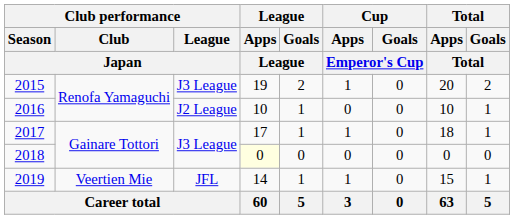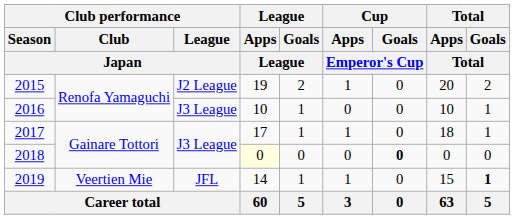2015 | Club performance / League / Japan: J3 League -> J2 League
2016 | Club performance / League / Japan: J2 League -> J3 League
2018 | Cup / Goals / Emperor's Cup: normal -> bold
2019 | Total / Goals / Total: normal -> bold
